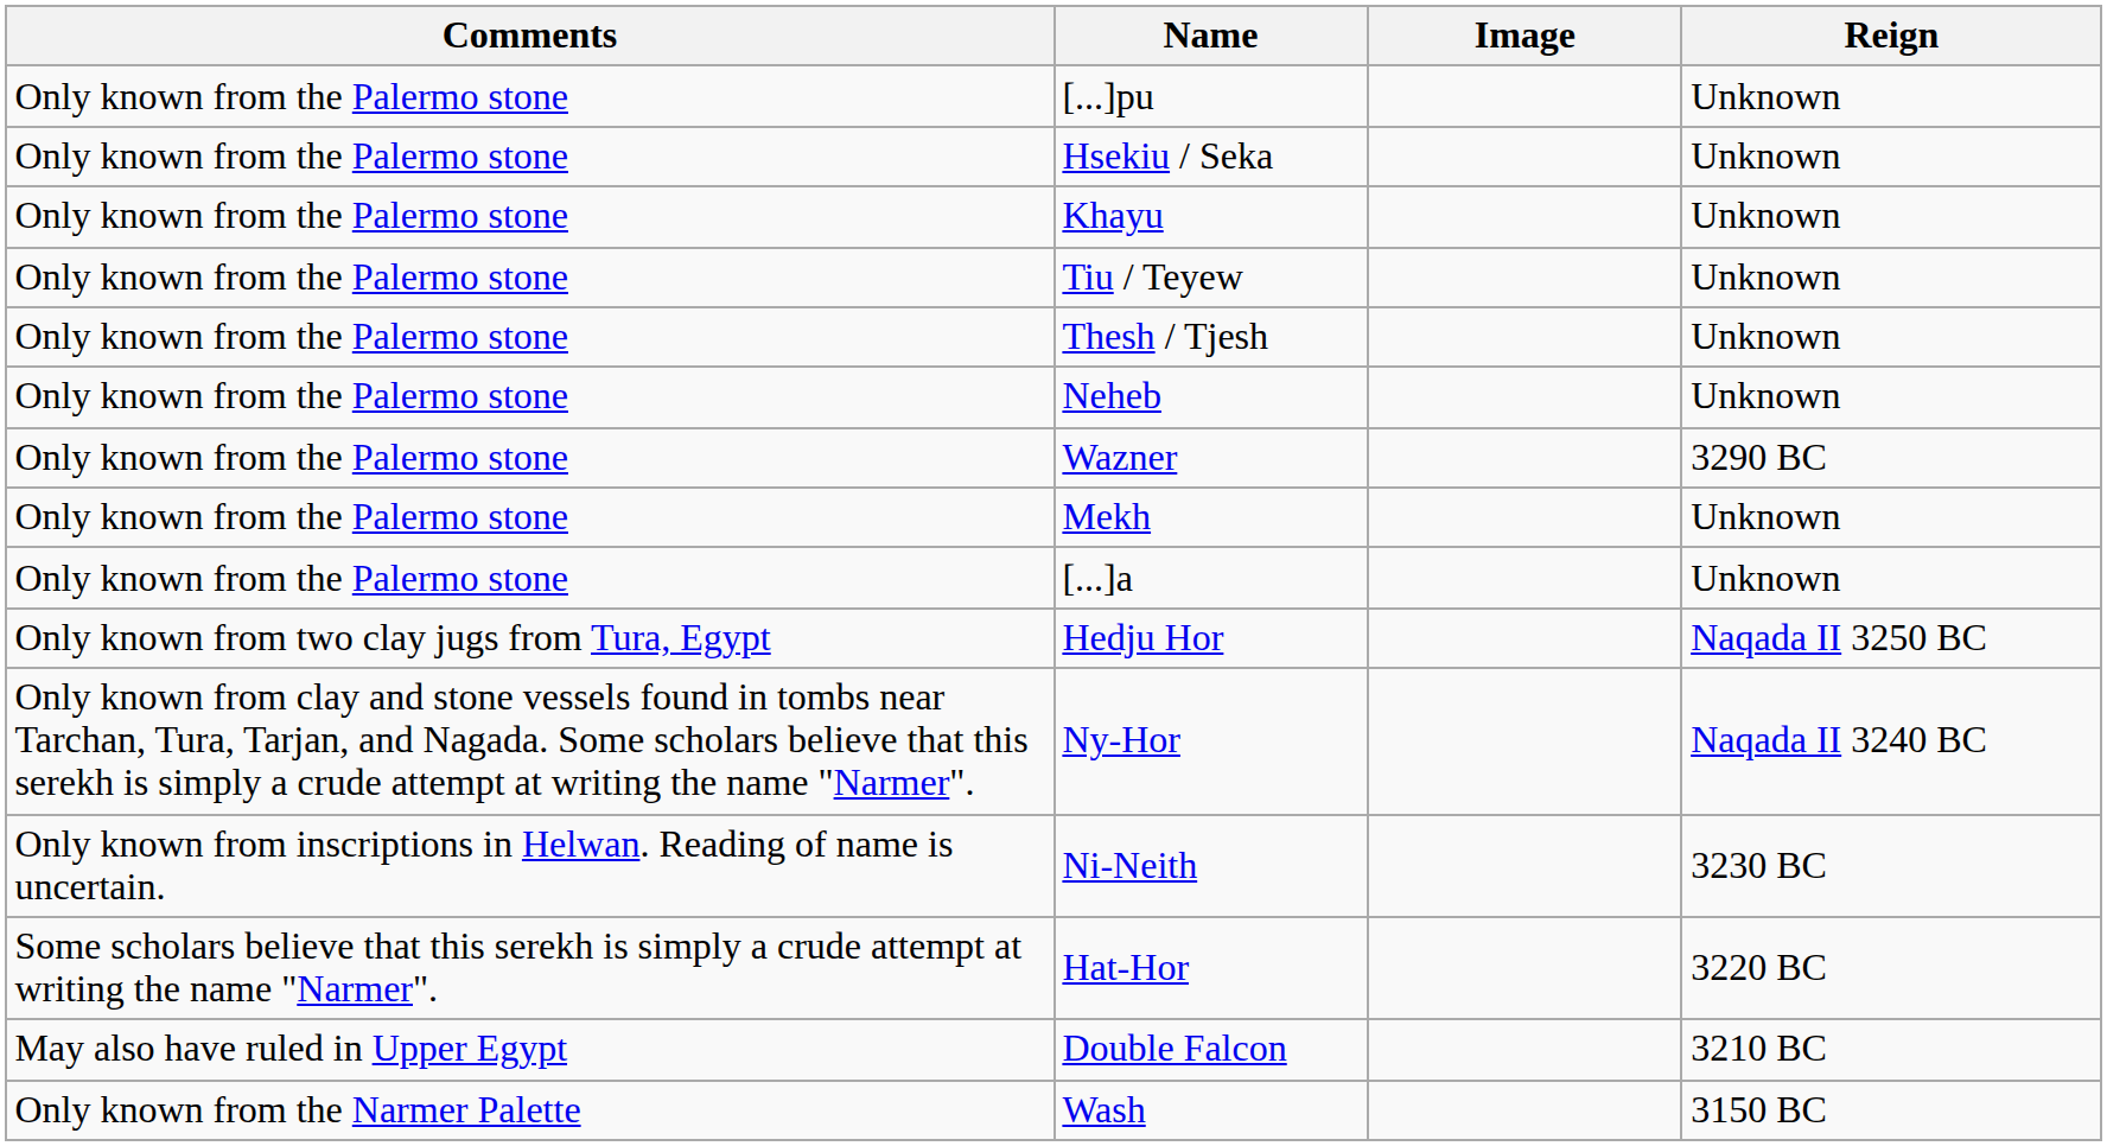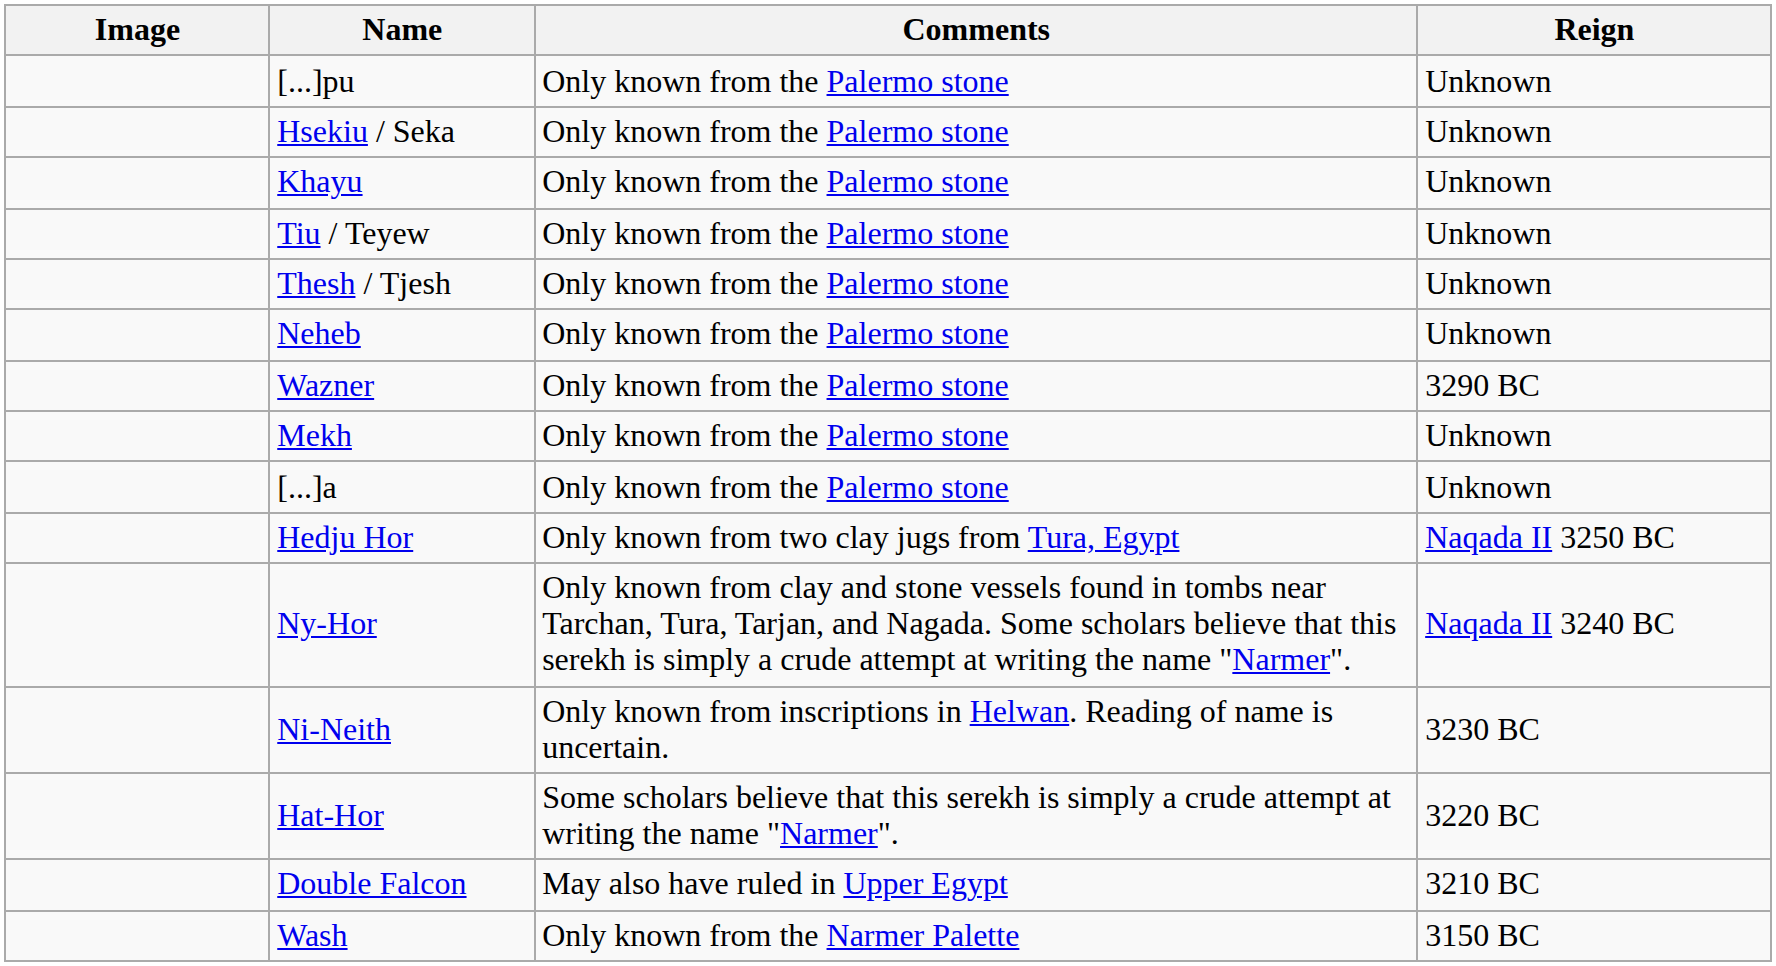columns swapped: Image <-> Comments
